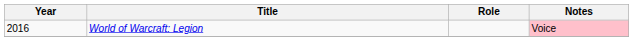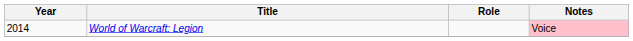World of Warcraft: Legion | Year: 2016 -> 2014
